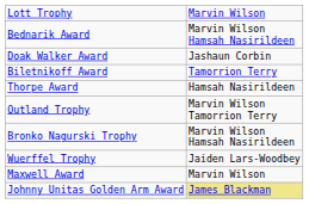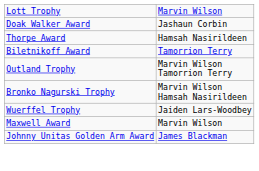- row: Bednarik Award | Marvin Wilson Hamsah Nasirildeen
rows swapped: Biletnikoff Award <-> Thorpe Award
Johnny Unitas Golden Arm Award | column 2: khaki background -> no background
